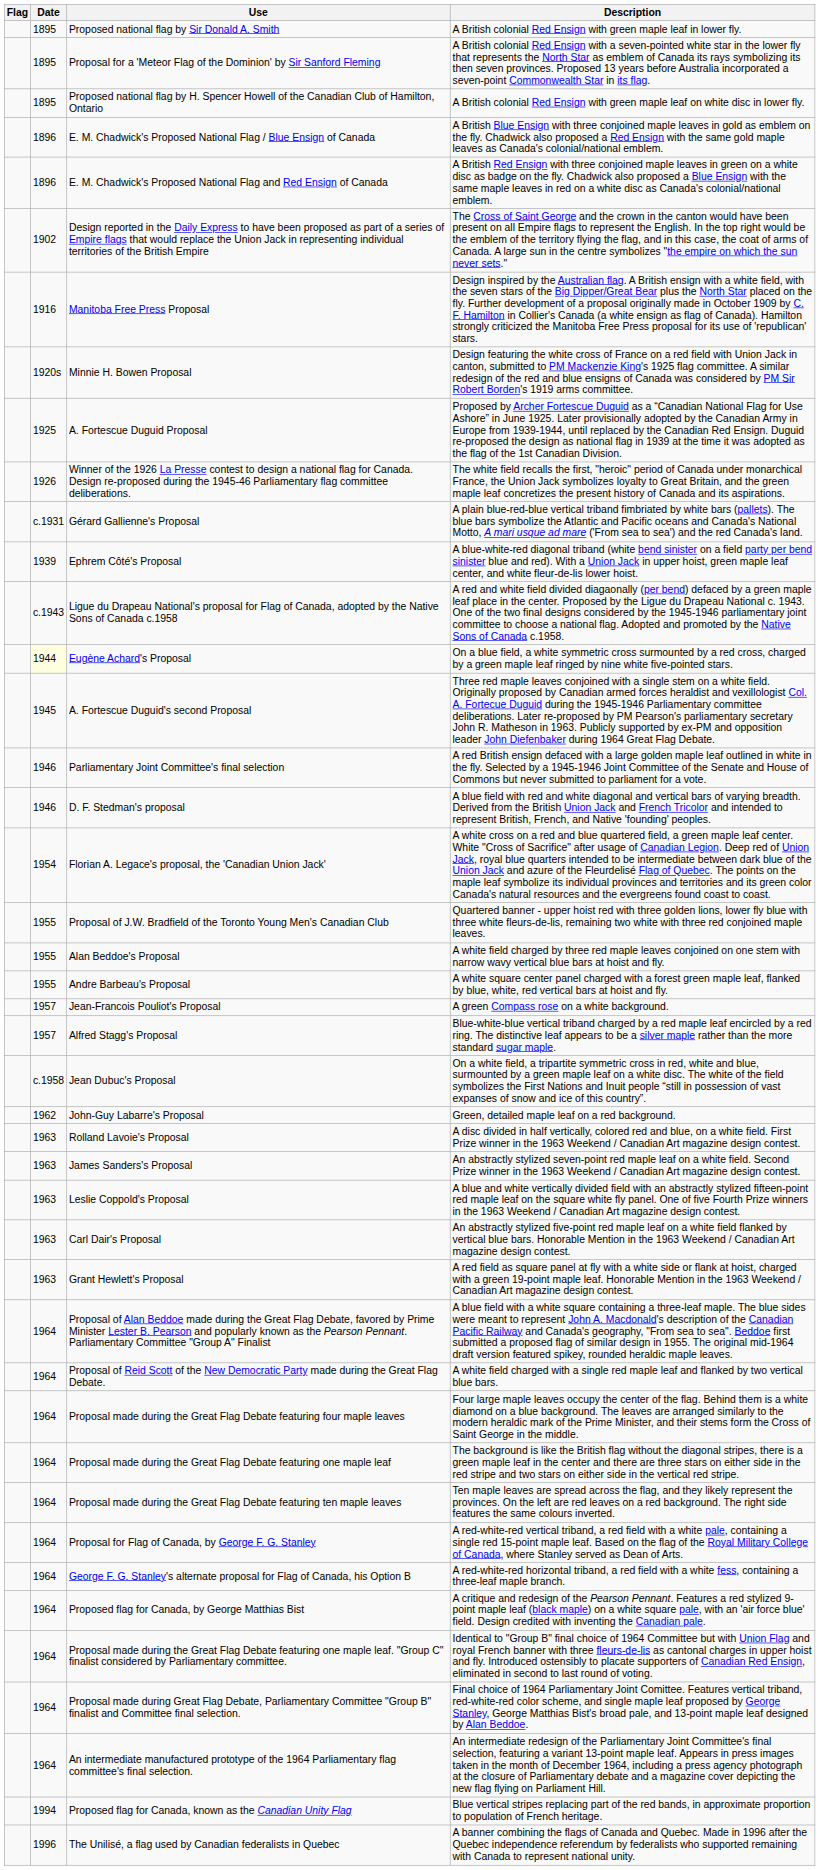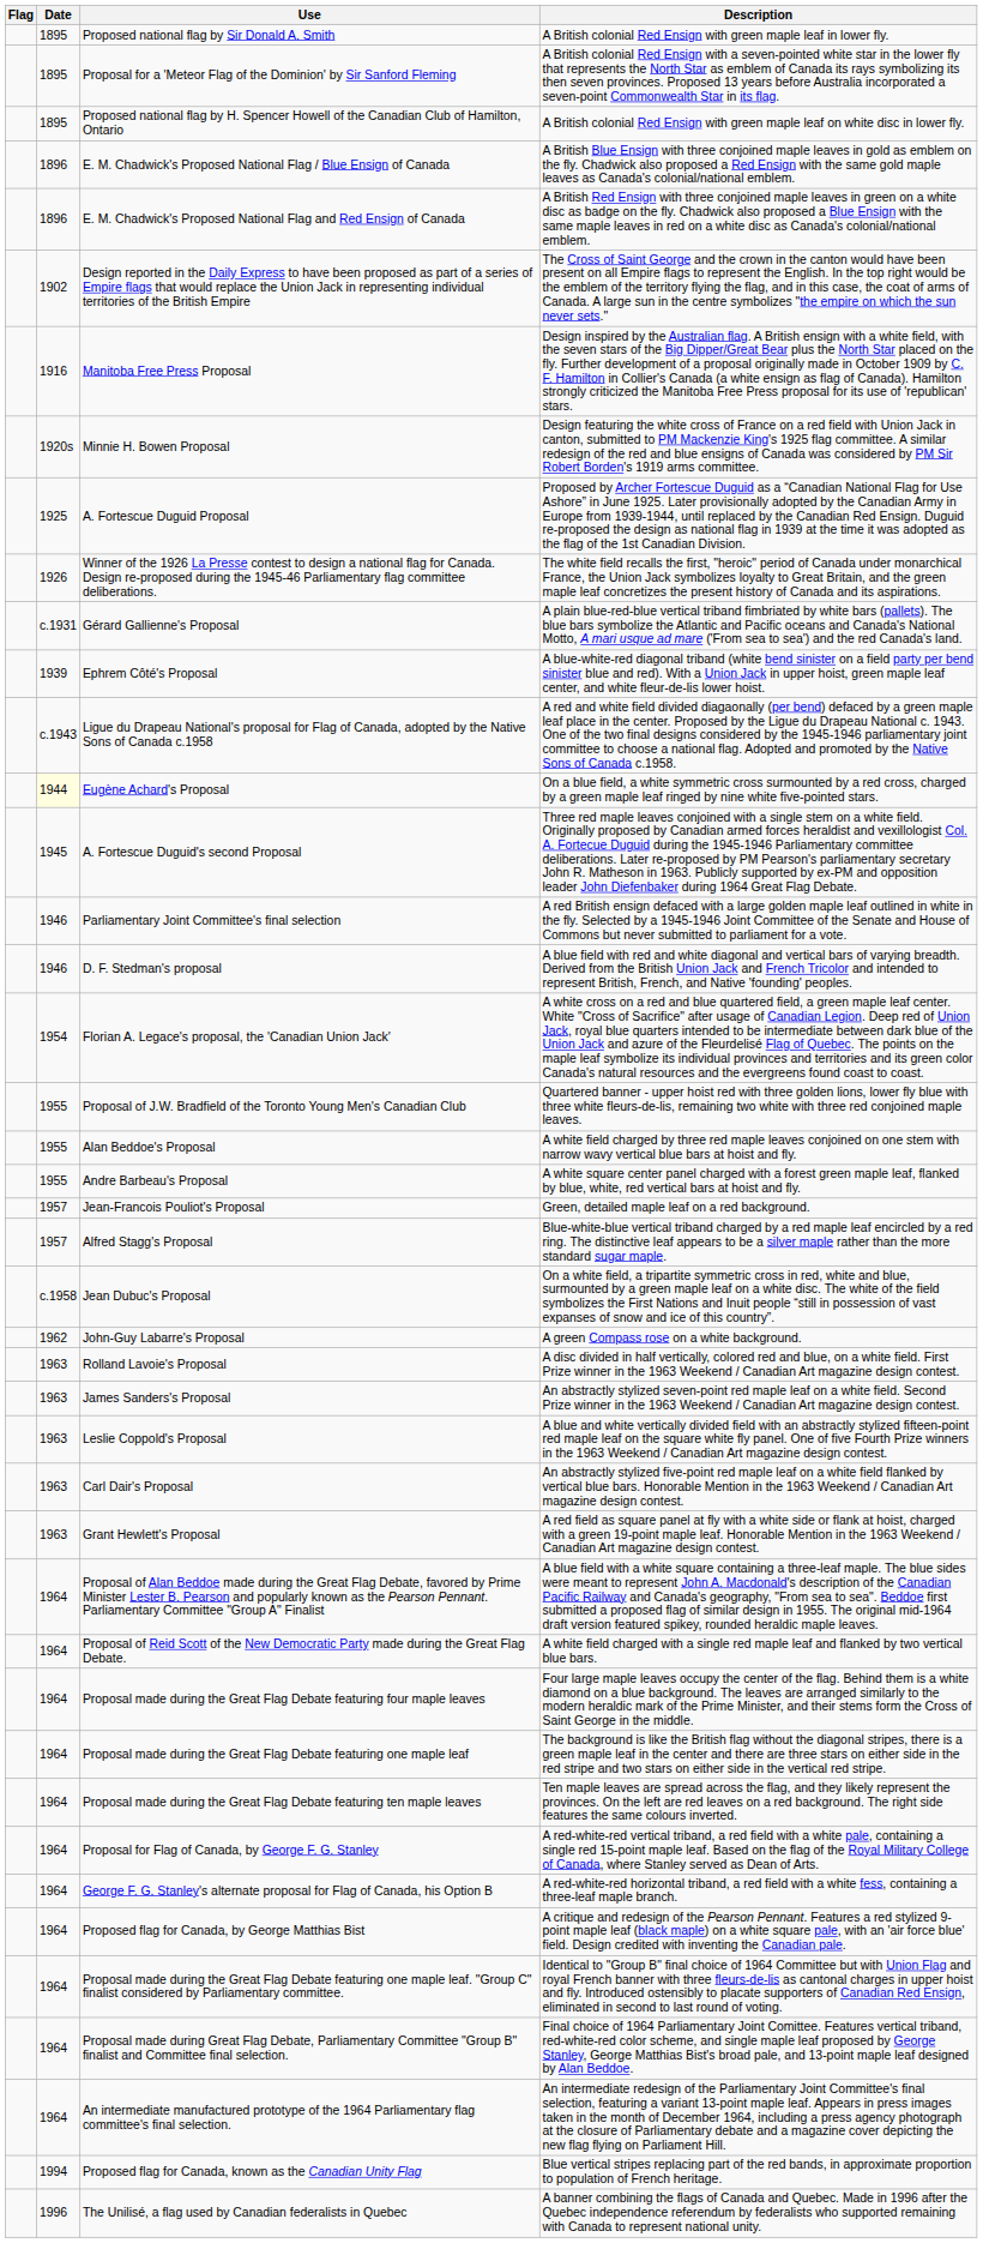Jean-Francois Pouliot's Proposal | Description: A green Compass rose on a white background. -> Green, detailed maple leaf on a red background.
John-Guy Labarre's Proposal | Description: Green, detailed maple leaf on a red background. -> A green Compass rose on a white background.
